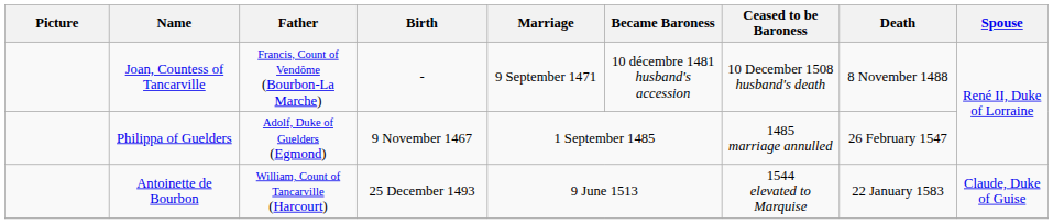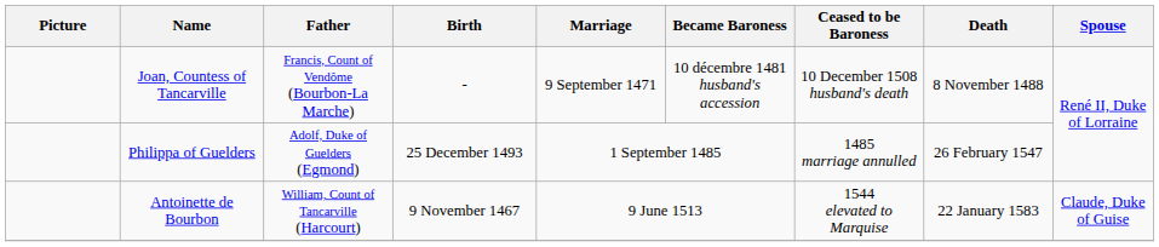Philippa of Guelders | Birth: 9 November 1467 -> 25 December 1493
Antoinette de Bourbon | Birth: 25 December 1493 -> 9 November 1467
